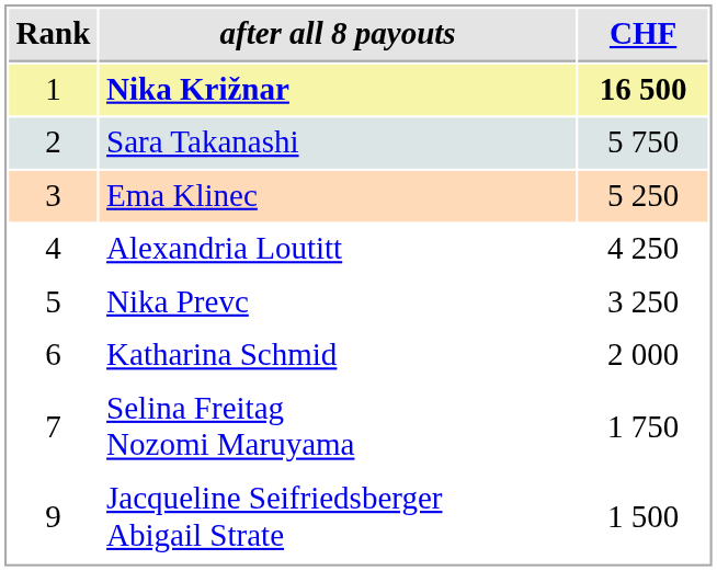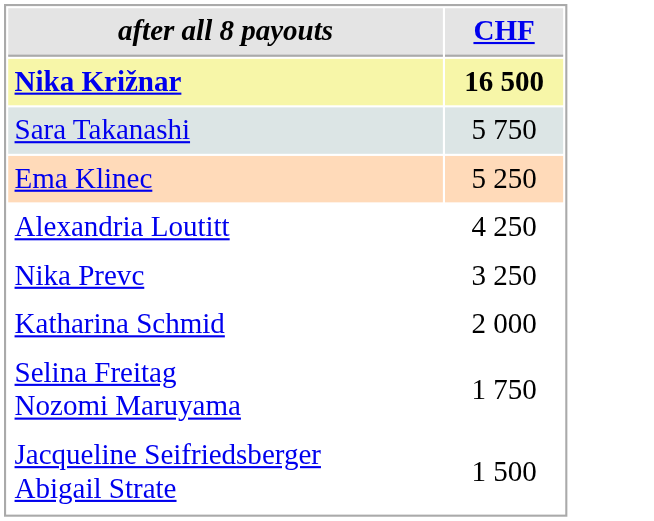- column: Rank | 1 | 2 | 3 | 4 | 5 | 6 | 7 | 9
